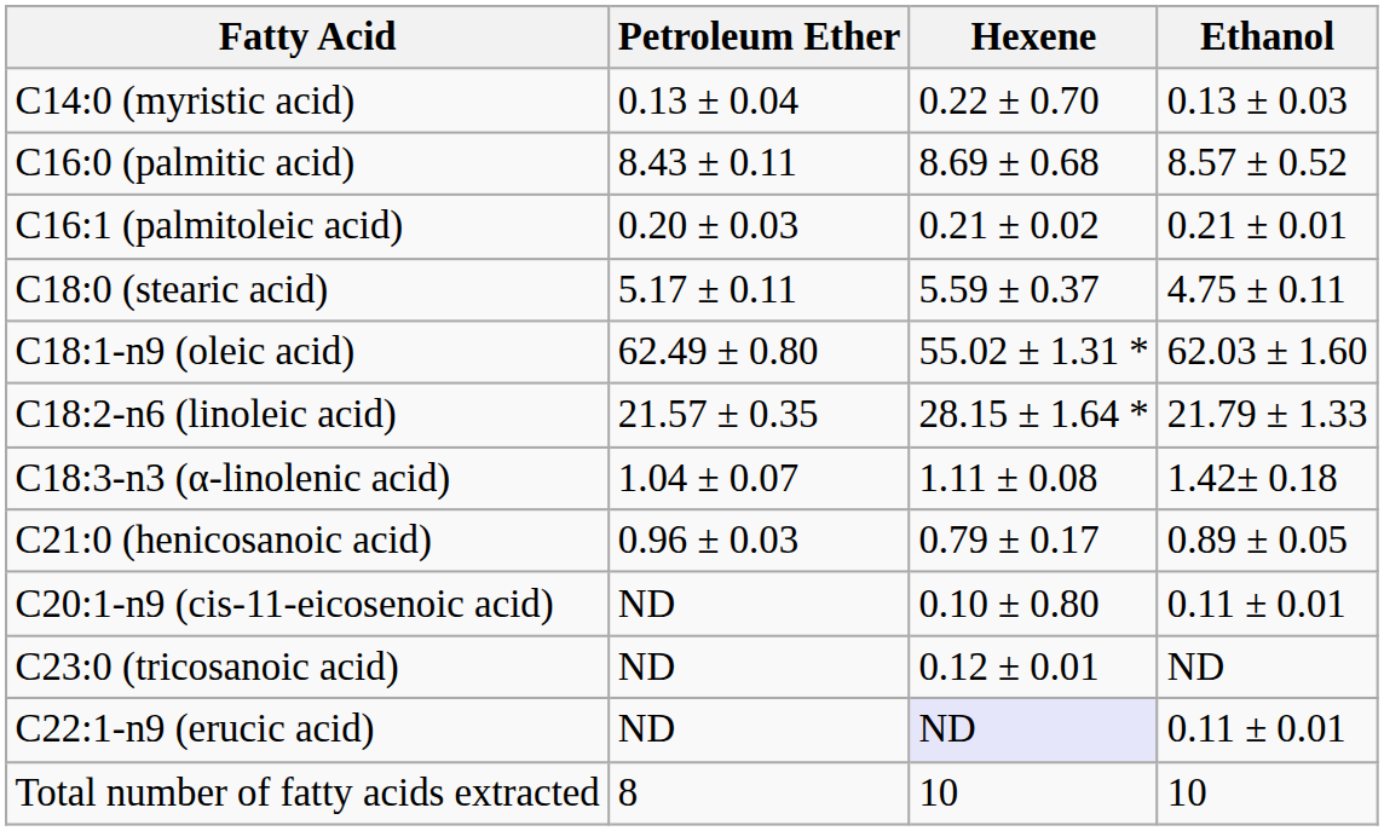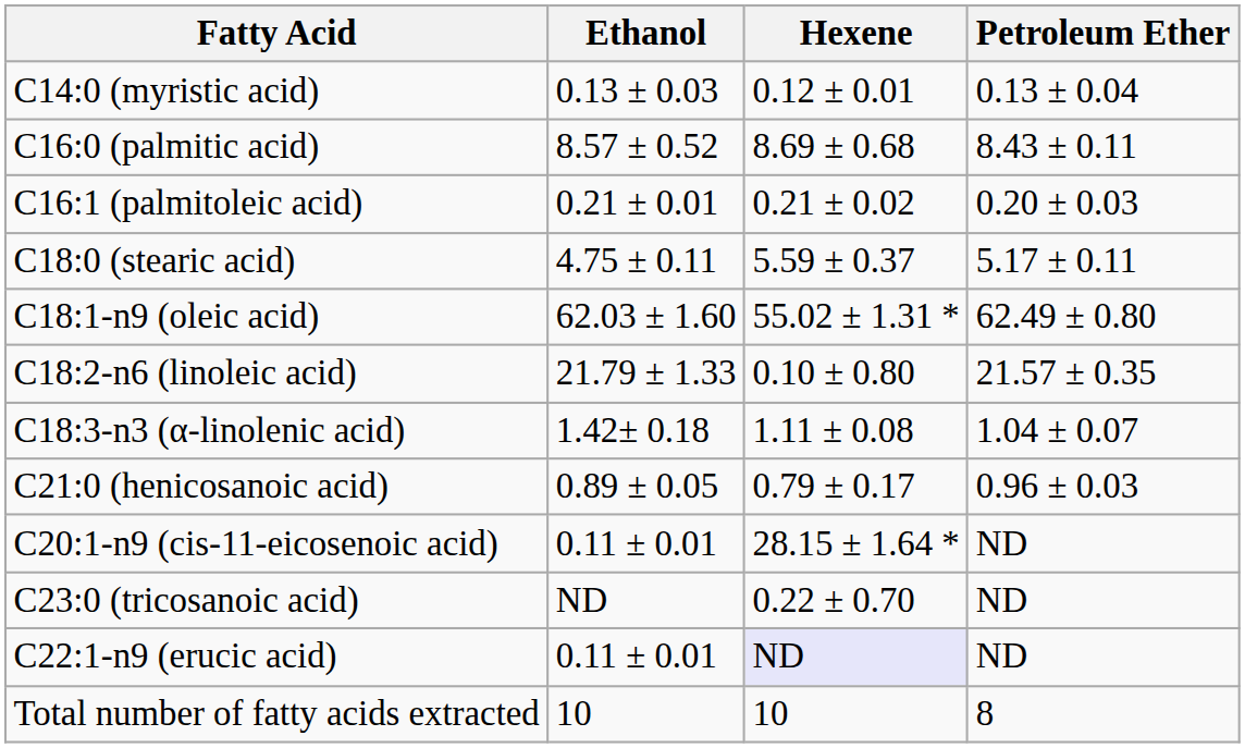columns swapped: Petroleum Ether <-> Ethanol
C14:0 (myristic acid) | Hexene: 0.22 ± 0.70 -> 0.12 ± 0.01
C18:2-n6 (linoleic acid) | Hexene: 28.15 ± 1.64 * -> 0.10 ± 0.80
C20:1-n9 (cis-11-eicosenoic acid) | Hexene: 0.10 ± 0.80 -> 28.15 ± 1.64 *
C23:0 (tricosanoic acid) | Hexene: 0.12 ± 0.01 -> 0.22 ± 0.70
